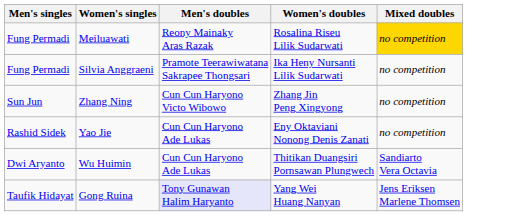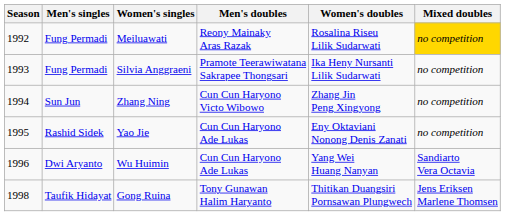+ column: Season | 1992 | 1993 | 1994 | 1995 | 1996 | 1998
Wu Huimin | Women's doubles: Thitikan Duangsiri Pornsawan Plungwech -> Yang Wei Huang Nanyan
Gong Ruina | Men's doubles: lavender background -> no background
Gong Ruina | Women's doubles: Yang Wei Huang Nanyan -> Thitikan Duangsiri Pornsawan Plungwech
